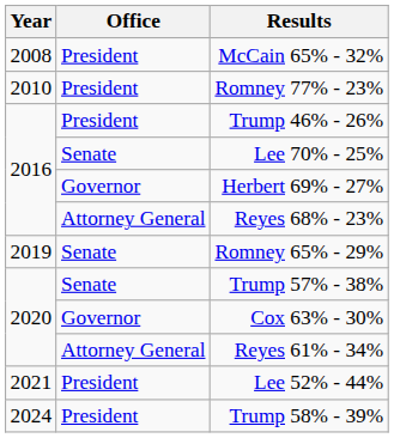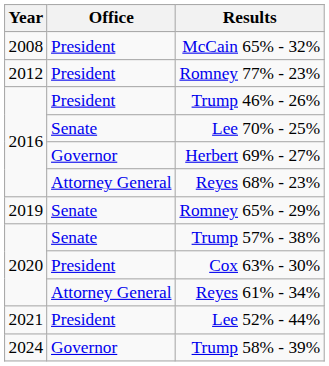Romney 77% - 23% | Year: 2010 -> 2012
Cox 63% - 30% | Office: Governor -> President
Trump 58% - 39% | Office: President -> Governor
